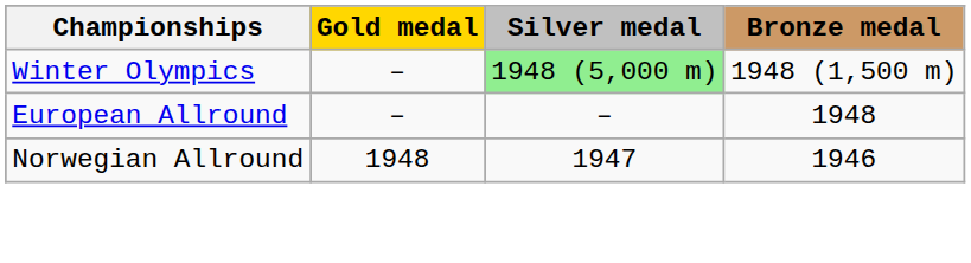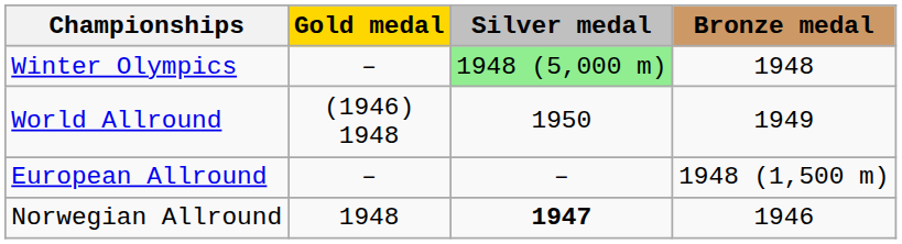Winter Olympics | Bronze medal: 1948 (1,500 m) -> 1948
+ row: World Allround | (1946) 1948 | 1950 | 1949
European Allround | Bronze medal: 1948 -> 1948 (1,500 m)
Norwegian Allround | Silver medal: normal -> bold
